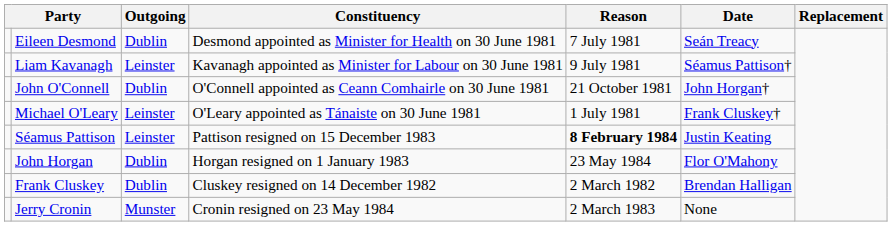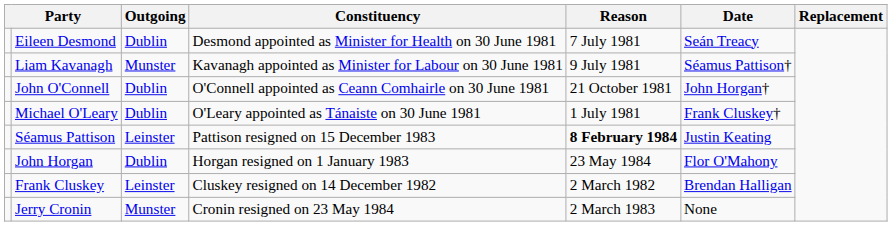Liam Kavanagh | Outgoing: Leinster -> Munster
Michael O'Leary | Outgoing: Leinster -> Dublin
Frank Cluskey | Outgoing: Dublin -> Leinster
